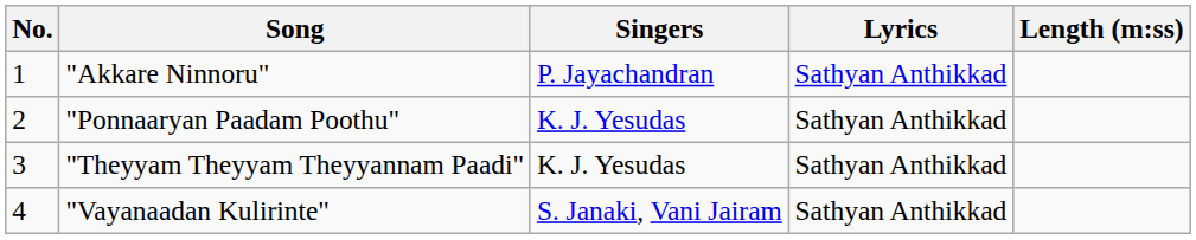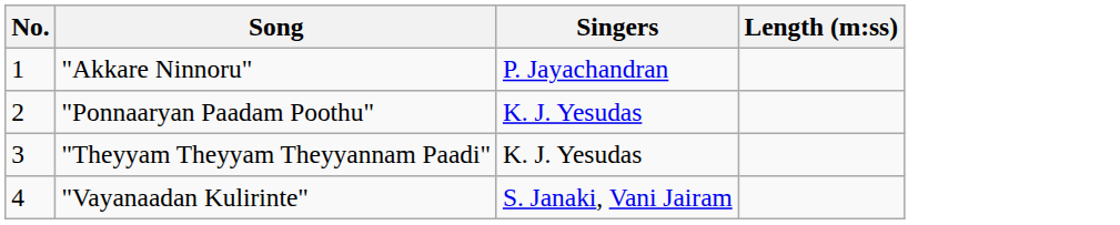- column: Lyrics | Sathyan Anthikkad | Sathyan Anthikkad | Sathyan Anthikkad | Sathyan Anthikkad
